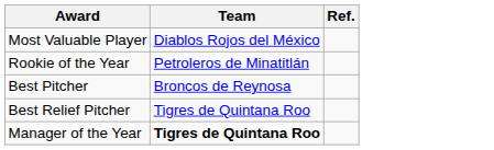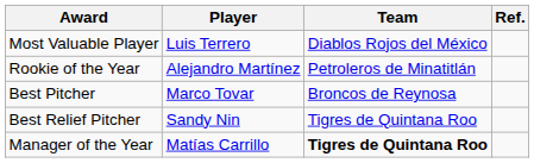+ column: Player | Luis Terrero | Alejandro Martínez | Marco Tovar | Sandy Nin | Matías Carrillo
